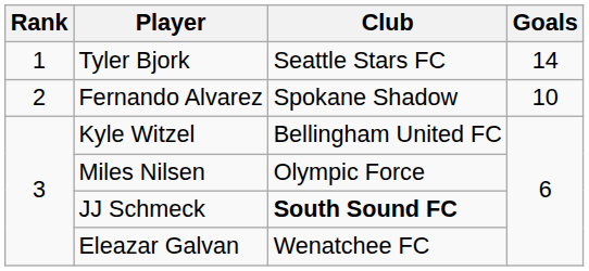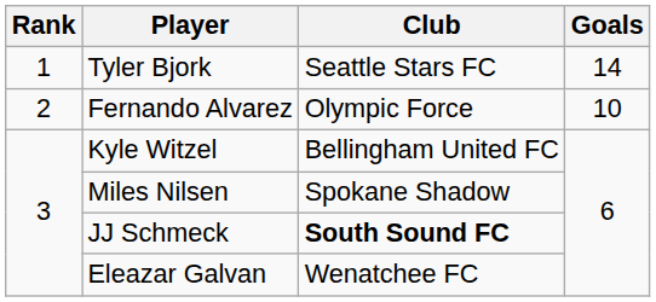Fernando Alvarez | Club: Spokane Shadow -> Olympic Force
Miles Nilsen | Club: Olympic Force -> Spokane Shadow
